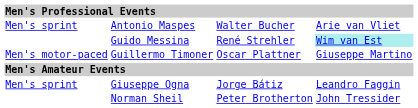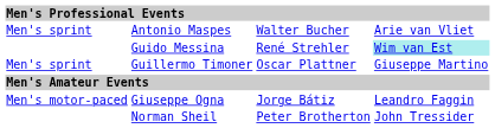Guillermo Timoner | column 1: Men's motor-paced -> Men's sprint
Giuseppe Ogna | column 1: Men's sprint -> Men's motor-paced
